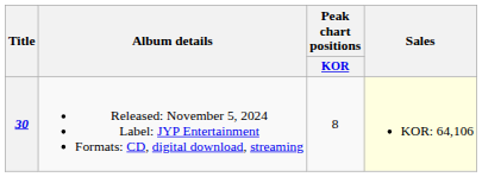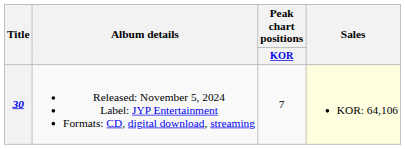30 | Peak chart positions / KOR: 8 -> 7
